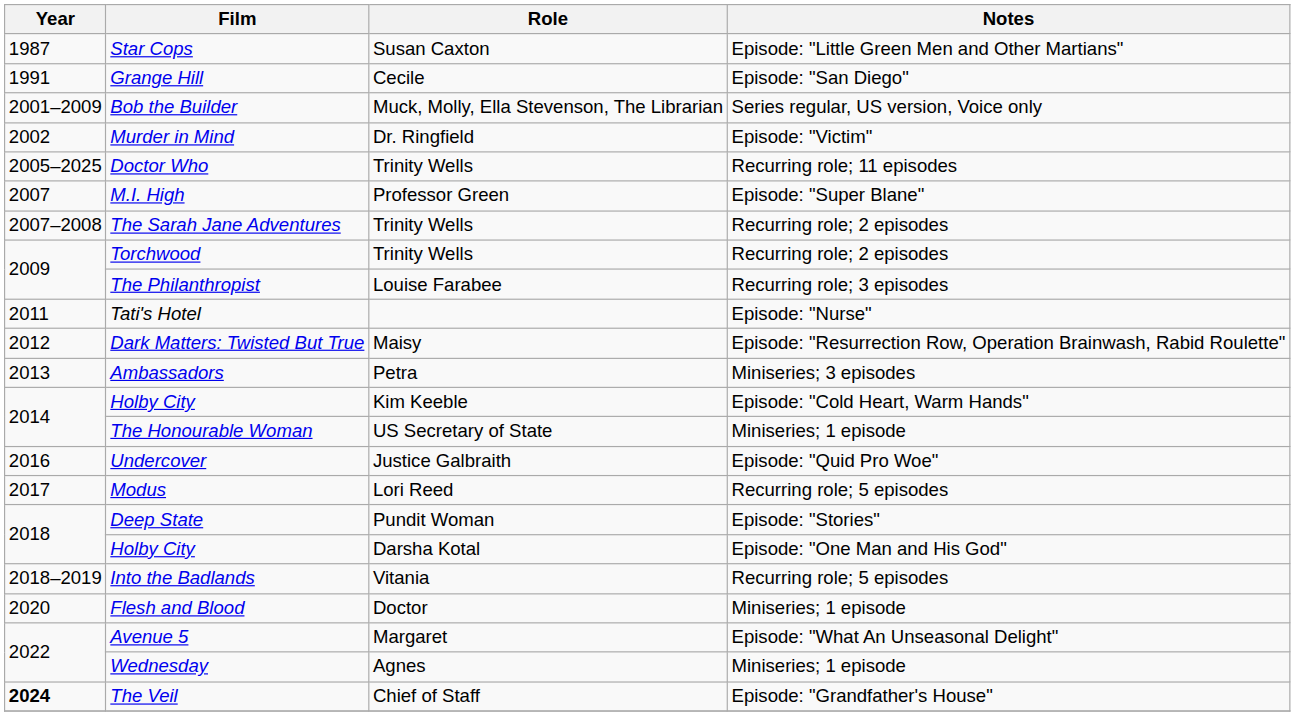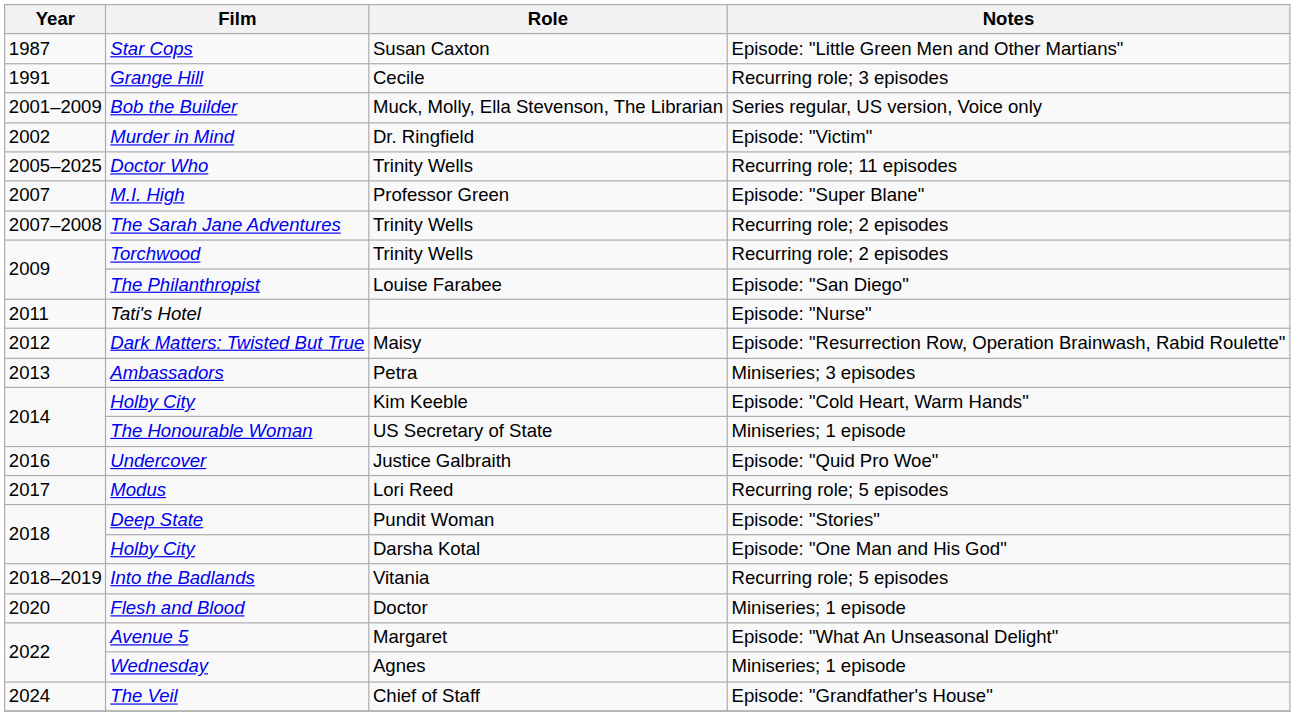Grange Hill | Notes: Episode: "San Diego" -> Recurring role; 3 episodes
The Philanthropist | Notes: Recurring role; 3 episodes -> Episode: "San Diego"
The Veil | Year: bold -> normal
